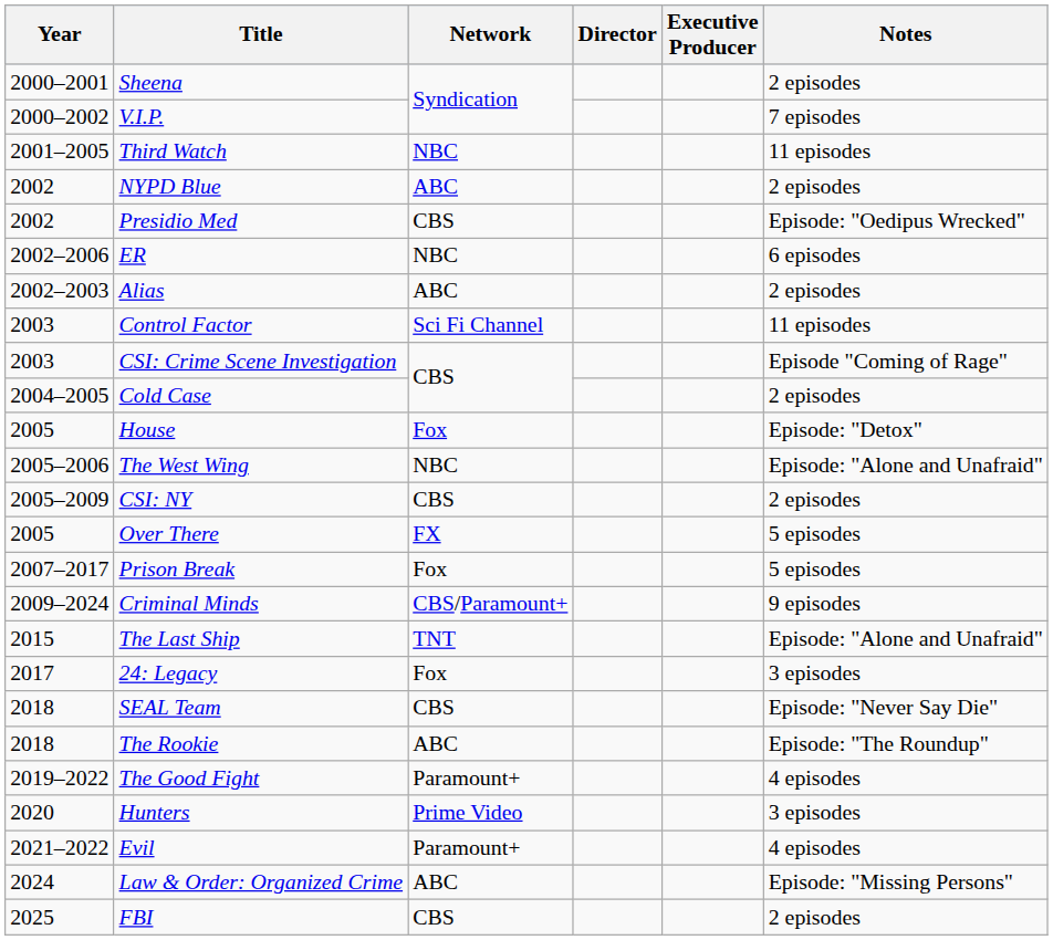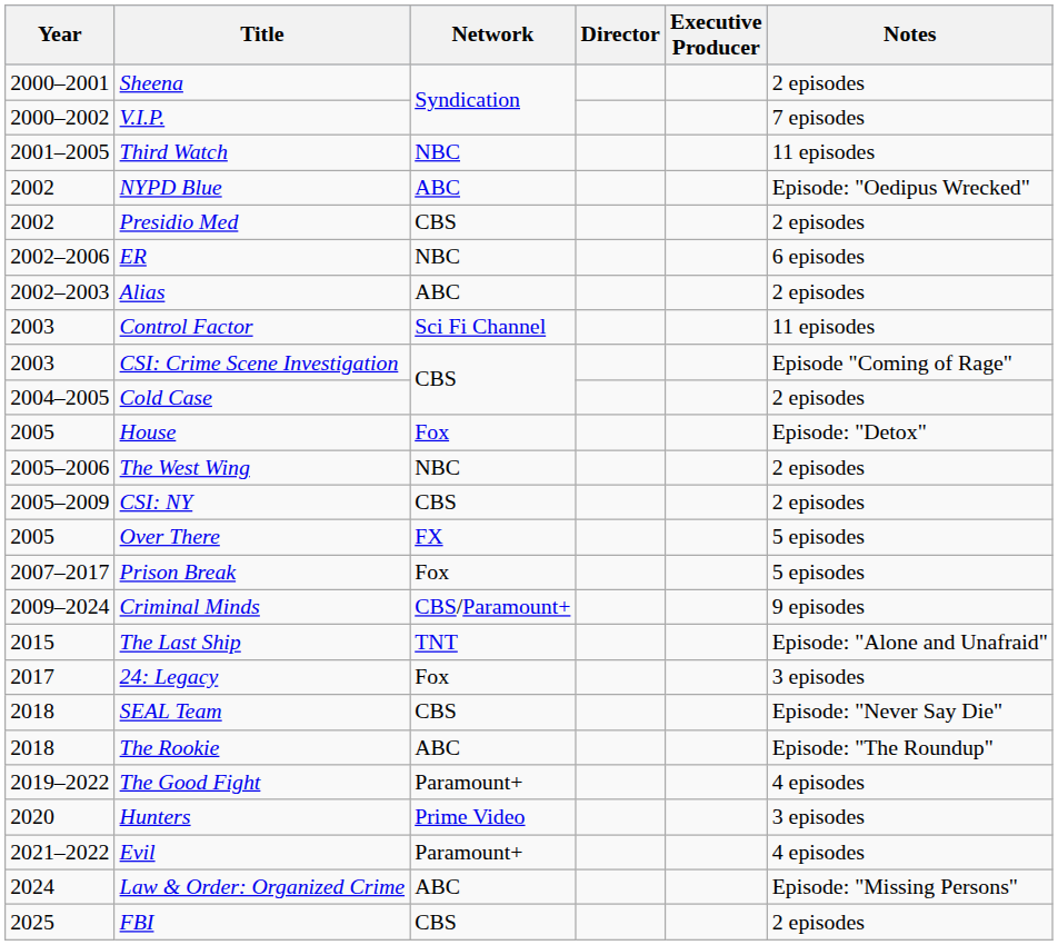NYPD Blue | Notes: 2 episodes -> Episode: "Oedipus Wrecked"
Presidio Med | Notes: Episode: "Oedipus Wrecked" -> 2 episodes
The West Wing | Notes: Episode: "Alone and Unafraid" -> 2 episodes
